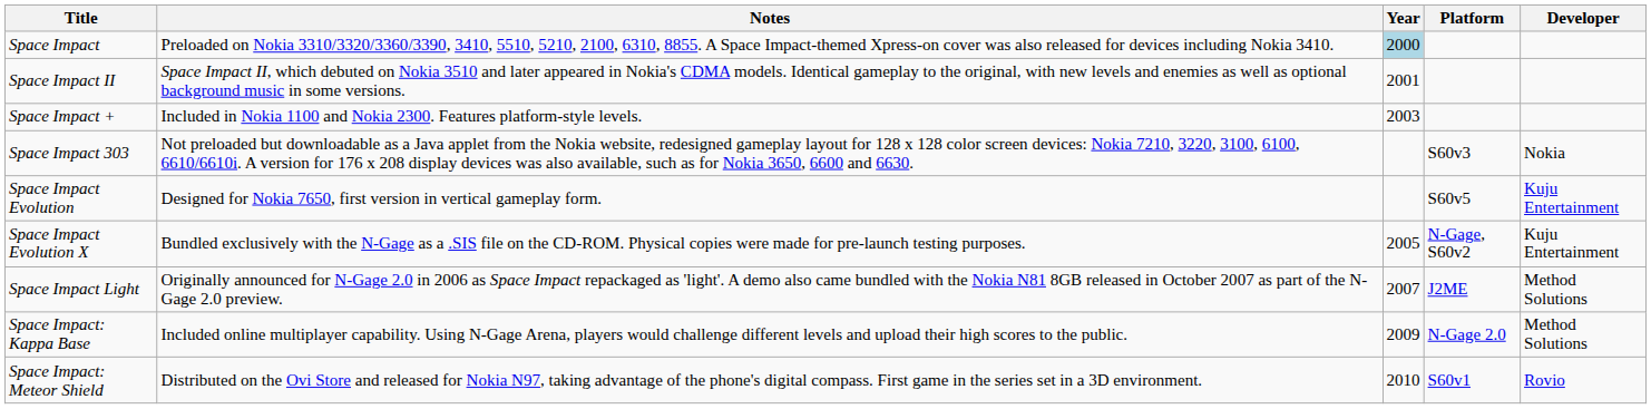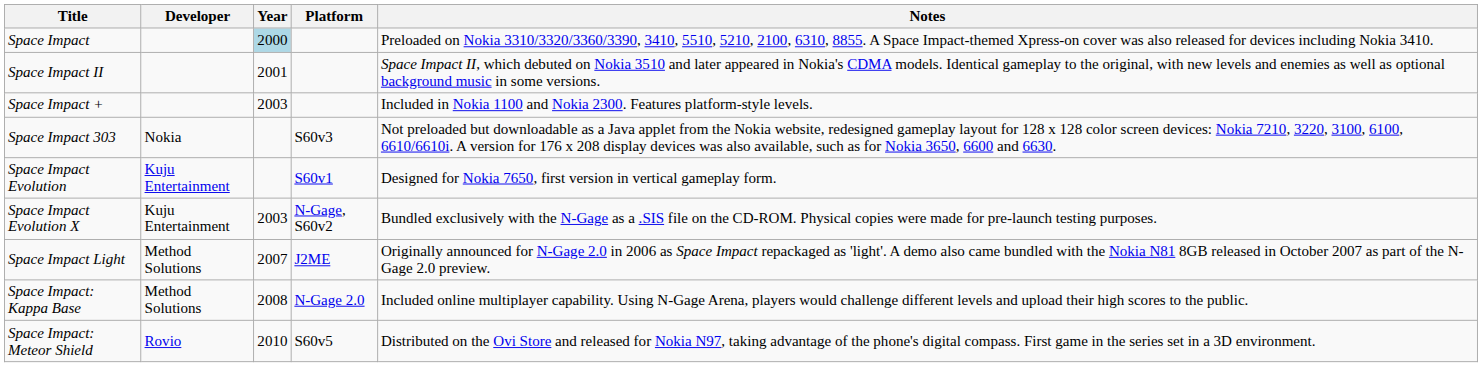columns swapped: Developer <-> Notes
Space Impact Evolution | Platform: S60v5 -> S60v1
Space Impact Evolution X | Year: 2005 -> 2003
Space Impact: Kappa Base | Year: 2009 -> 2008
Space Impact: Meteor Shield | Platform: S60v1 -> S60v5
